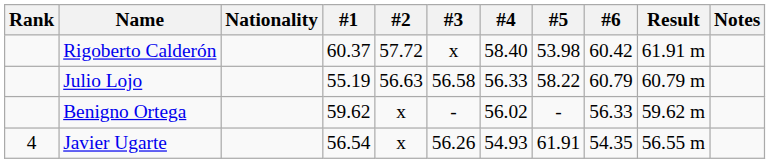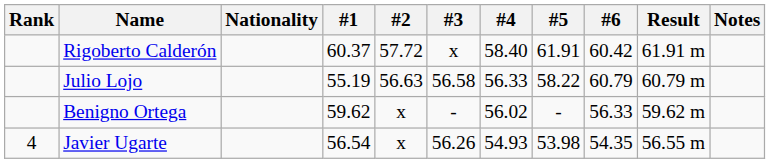Rigoberto Calderón | #5: 53.98 -> 61.91
Javier Ugarte | #5: 61.91 -> 53.98
